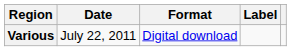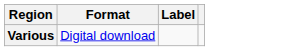- column: Date | July 22, 2011
